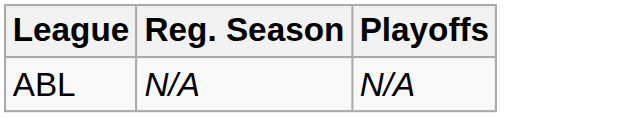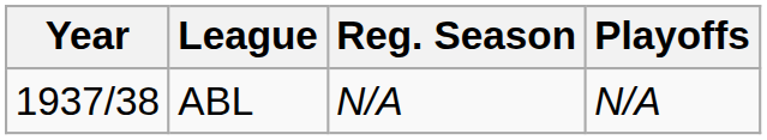+ column: Year | 1937/38
